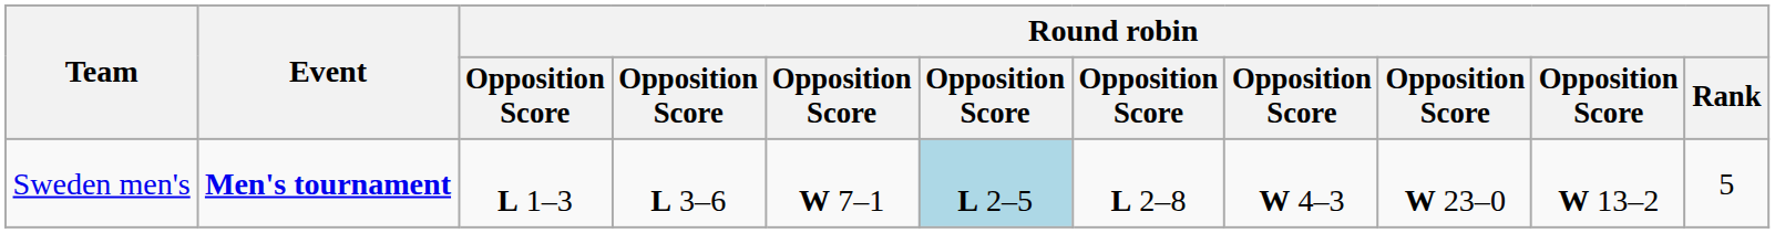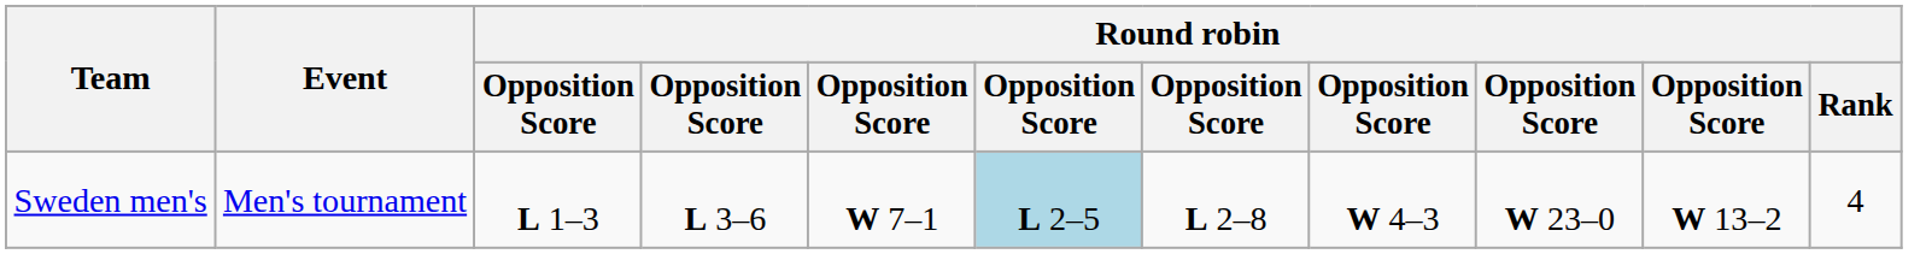Sweden men's | Event: bold -> normal
Sweden men's | Round robin / Rank: 5 -> 4
